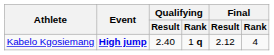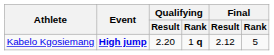Kabelo Kgosiemang | Qualifying / Result: 2.40 -> 2.20
Kabelo Kgosiemang | Final / Rank: 4 -> 5
